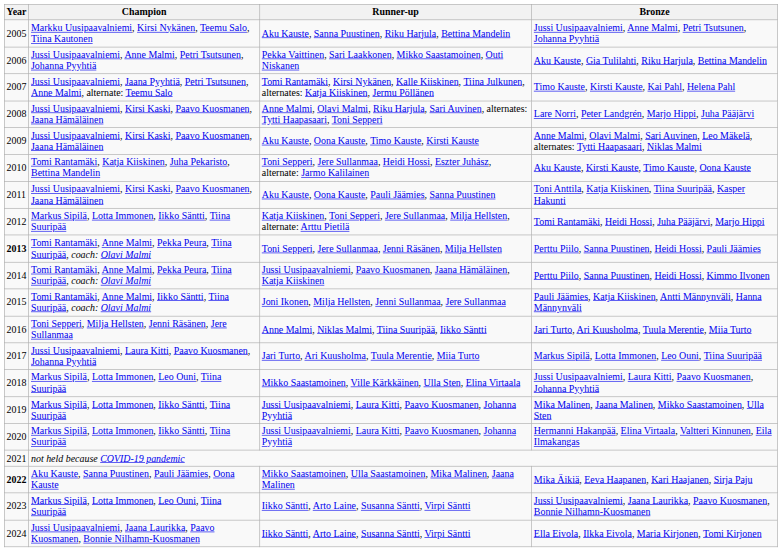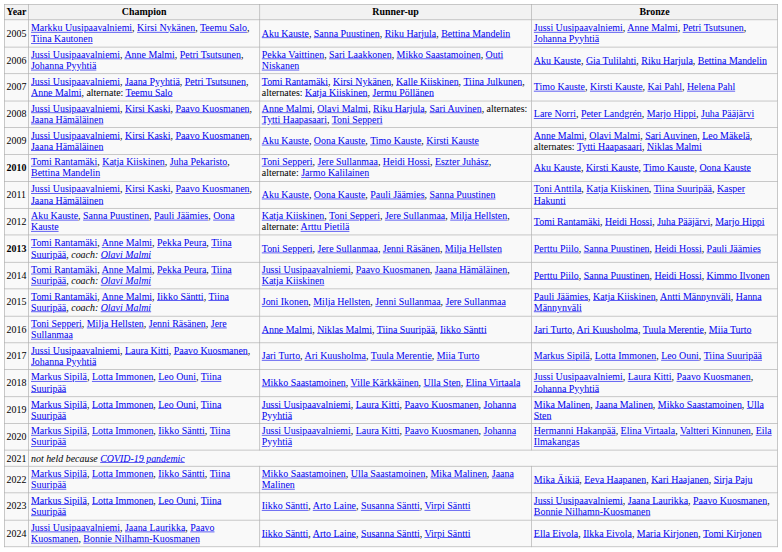Aku Kauste, Kirsti Kauste, Timo Kauste, Oona Kauste | Year: normal -> bold
Tomi Rantamäki, Heidi Hossi, Juha Pääjärvi, Marjo Hippi | Champion: Markus Sipilä, Lotta Immonen, Iikko Säntti, Tiina Suuripää -> Aku Kauste, Sanna Puustinen, Pauli Jäämies, Oona Kauste
Mika Malinen, Jaana Malinen, Mikko Saastamoinen, Ulla Sten | Champion: Markus Sipilä, Lotta Immonen, Iikko Säntti, Tiina Suuripää -> Markus Sipilä, Lotta Immonen, Leo Ouni, Tiina Suuripää
Mika Äikiä, Eeva Haapanen, Kari Haajanen, Sirja Paju | Year: bold -> normal
Mika Äikiä, Eeva Haapanen, Kari Haajanen, Sirja Paju | Champion: Aku Kauste, Sanna Puustinen, Pauli Jäämies, Oona Kauste -> Markus Sipilä, Lotta Immonen, Iikko Säntti, Tiina Suuripää
